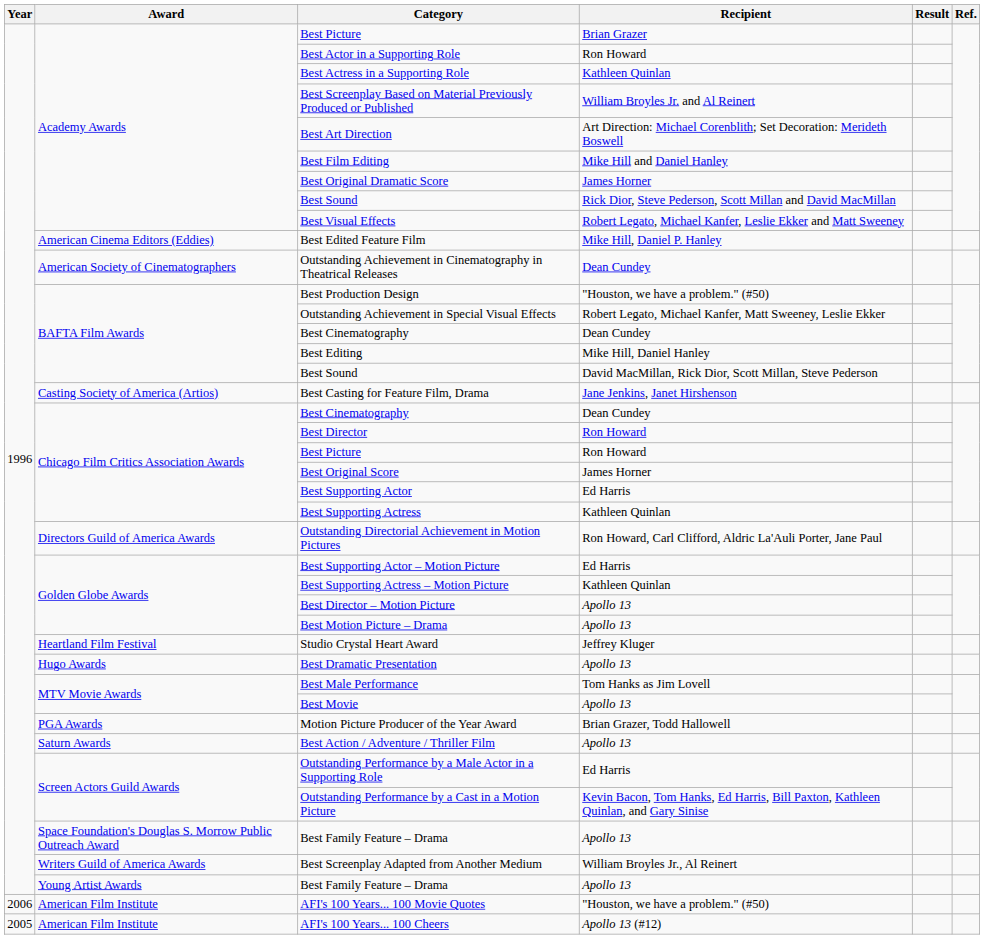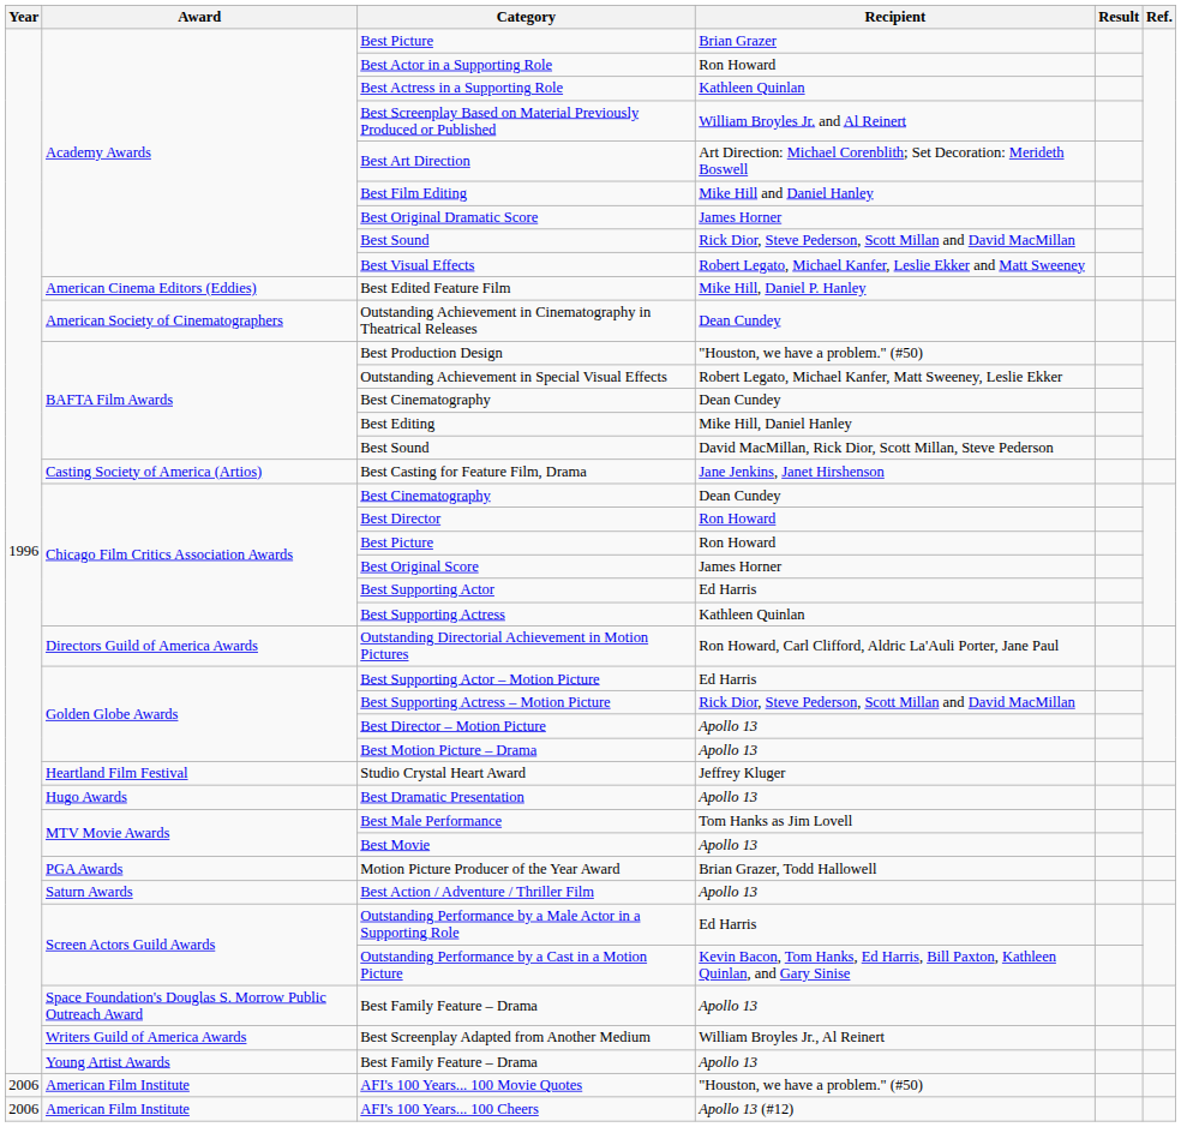Best Supporting Actress – Motion Picture | Recipient: Kathleen Quinlan -> Rick Dior, Steve Pederson, Scott Millan and David MacMillan
AFI's 100 Years... 100 Cheers | Year: 2005 -> 2006
